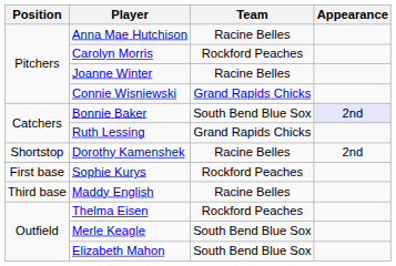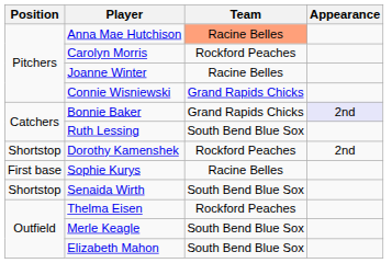Anna Mae Hutchison | Team: no background -> lightsalmon background
Bonnie Baker | Team: South Bend Blue Sox -> Grand Rapids Chicks
Ruth Lessing | Team: Grand Rapids Chicks -> South Bend Blue Sox
Dorothy Kamenshek | Team: Racine Belles -> Rockford Peaches
Sophie Kurys | Team: Rockford Peaches -> Racine Belles
- row: Third base | Maddy English | Racine Belles
+ row: Shortstop | Senaida Wirth | South Bend Blue Sox
